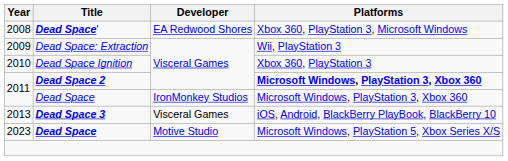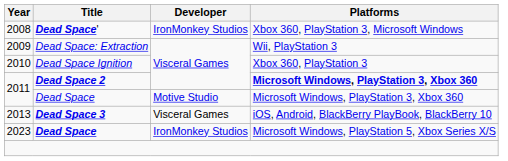2008 | Developer: EA Redwood Shores -> IronMonkey Studios
2011 / Dead Space | Developer: IronMonkey Studios -> Motive Studio
2023 | Developer: Motive Studio -> IronMonkey Studios
